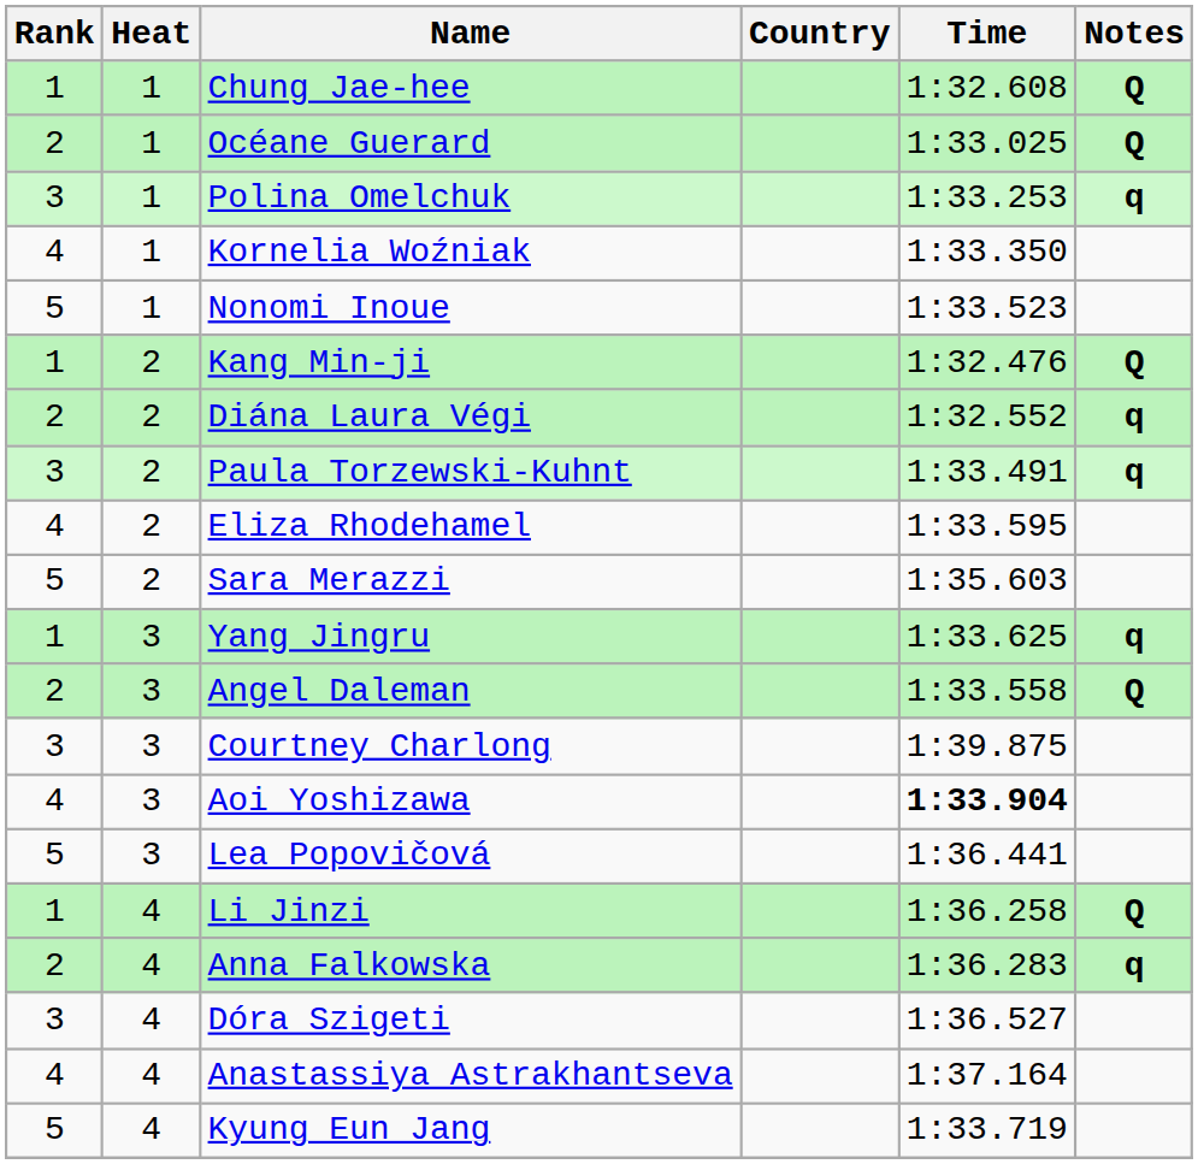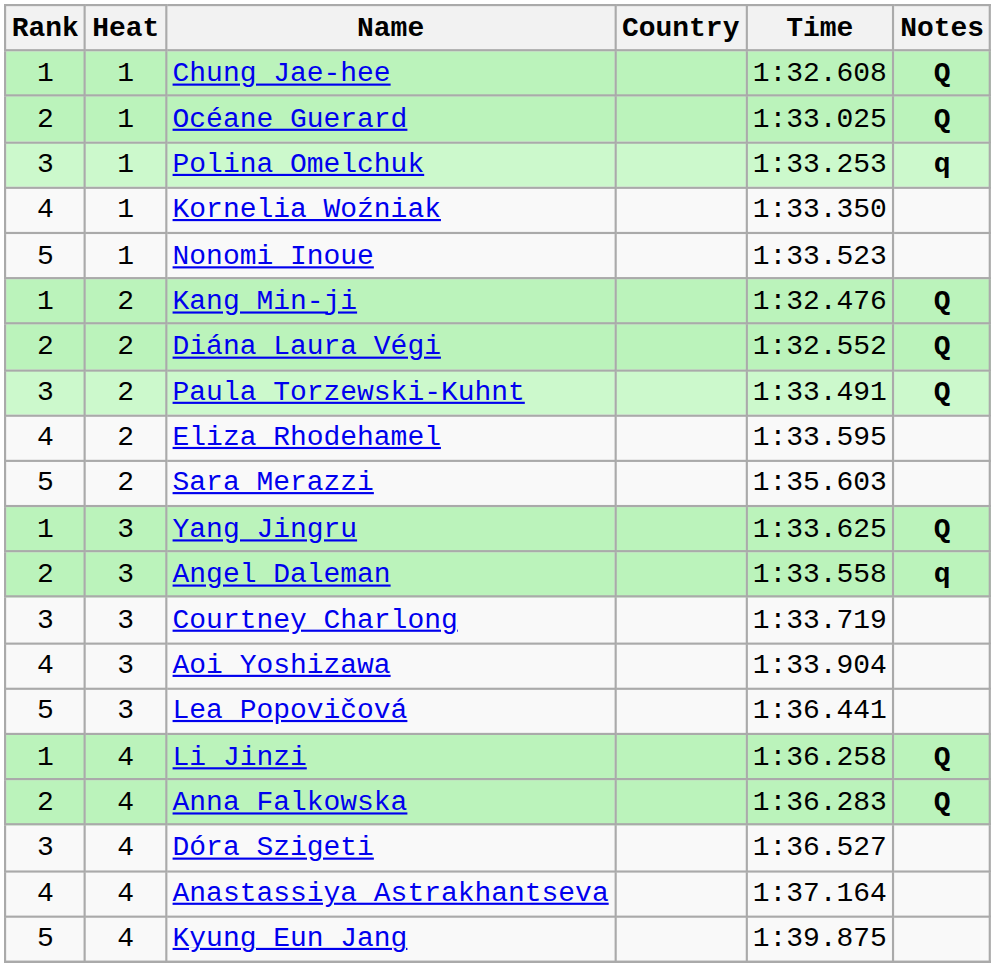Diána Laura Végi | Notes: q -> Q
Paula Torzewski-Kuhnt | Notes: q -> Q
Yang Jingru | Notes: q -> Q
Angel Daleman | Notes: Q -> q
Courtney Charlong | Time: 1:39.875 -> 1:33.719
Aoi Yoshizawa | Time: bold -> normal
Anna Falkowska | Notes: q -> Q
Kyung Eun Jang | Time: 1:33.719 -> 1:39.875
